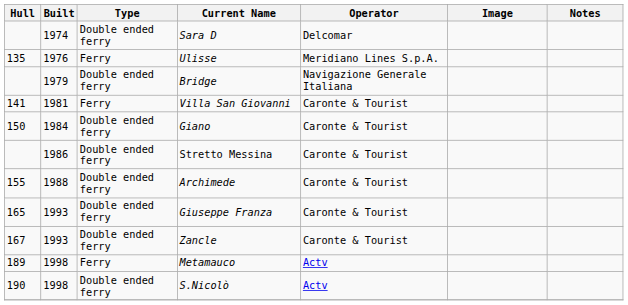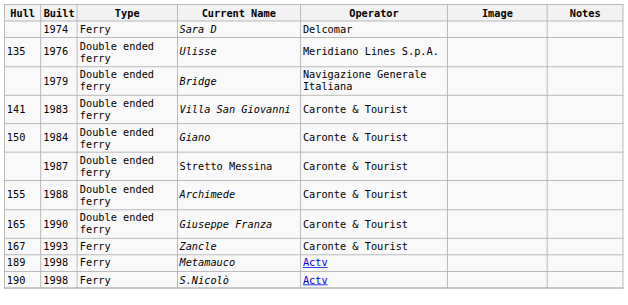Sara D | Type: Double ended ferry -> Ferry
Ulisse | Type: Ferry -> Double ended ferry
Villa San Giovanni | Built: 1981 -> 1983
Villa San Giovanni | Type: Ferry -> Double ended ferry
Stretto Messina | Built: 1986 -> 1987
Giuseppe Franza | Built: 1993 -> 1990
Zancle | Type: Double ended ferry -> Ferry
S.Nicolò | Type: Double ended ferry -> Ferry
